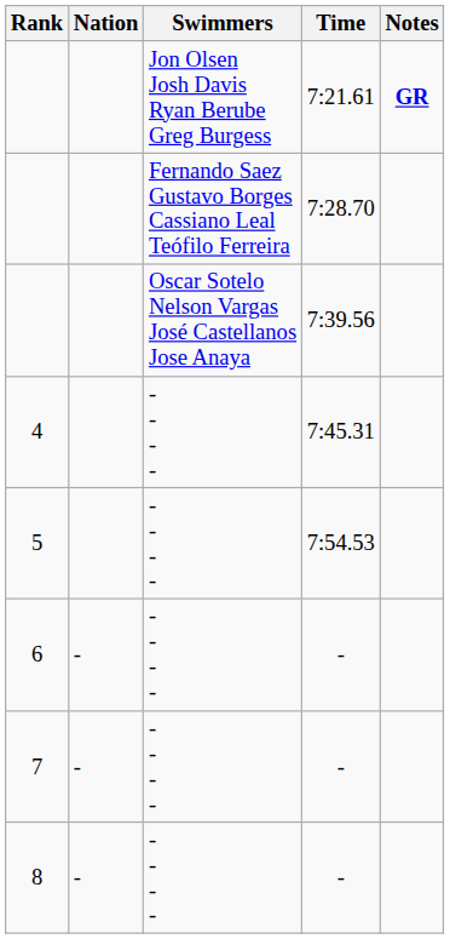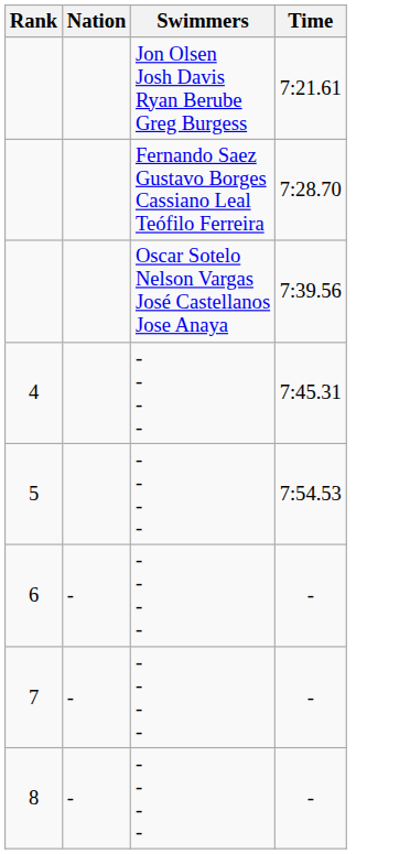- column: Notes | GR
